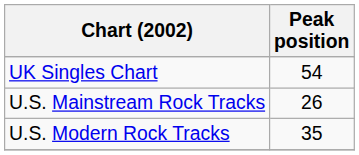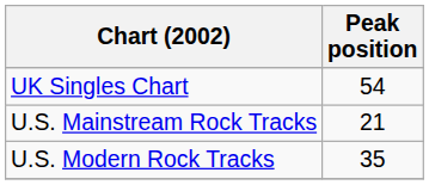U.S. Mainstream Rock Tracks | Peak position: 26 -> 21
